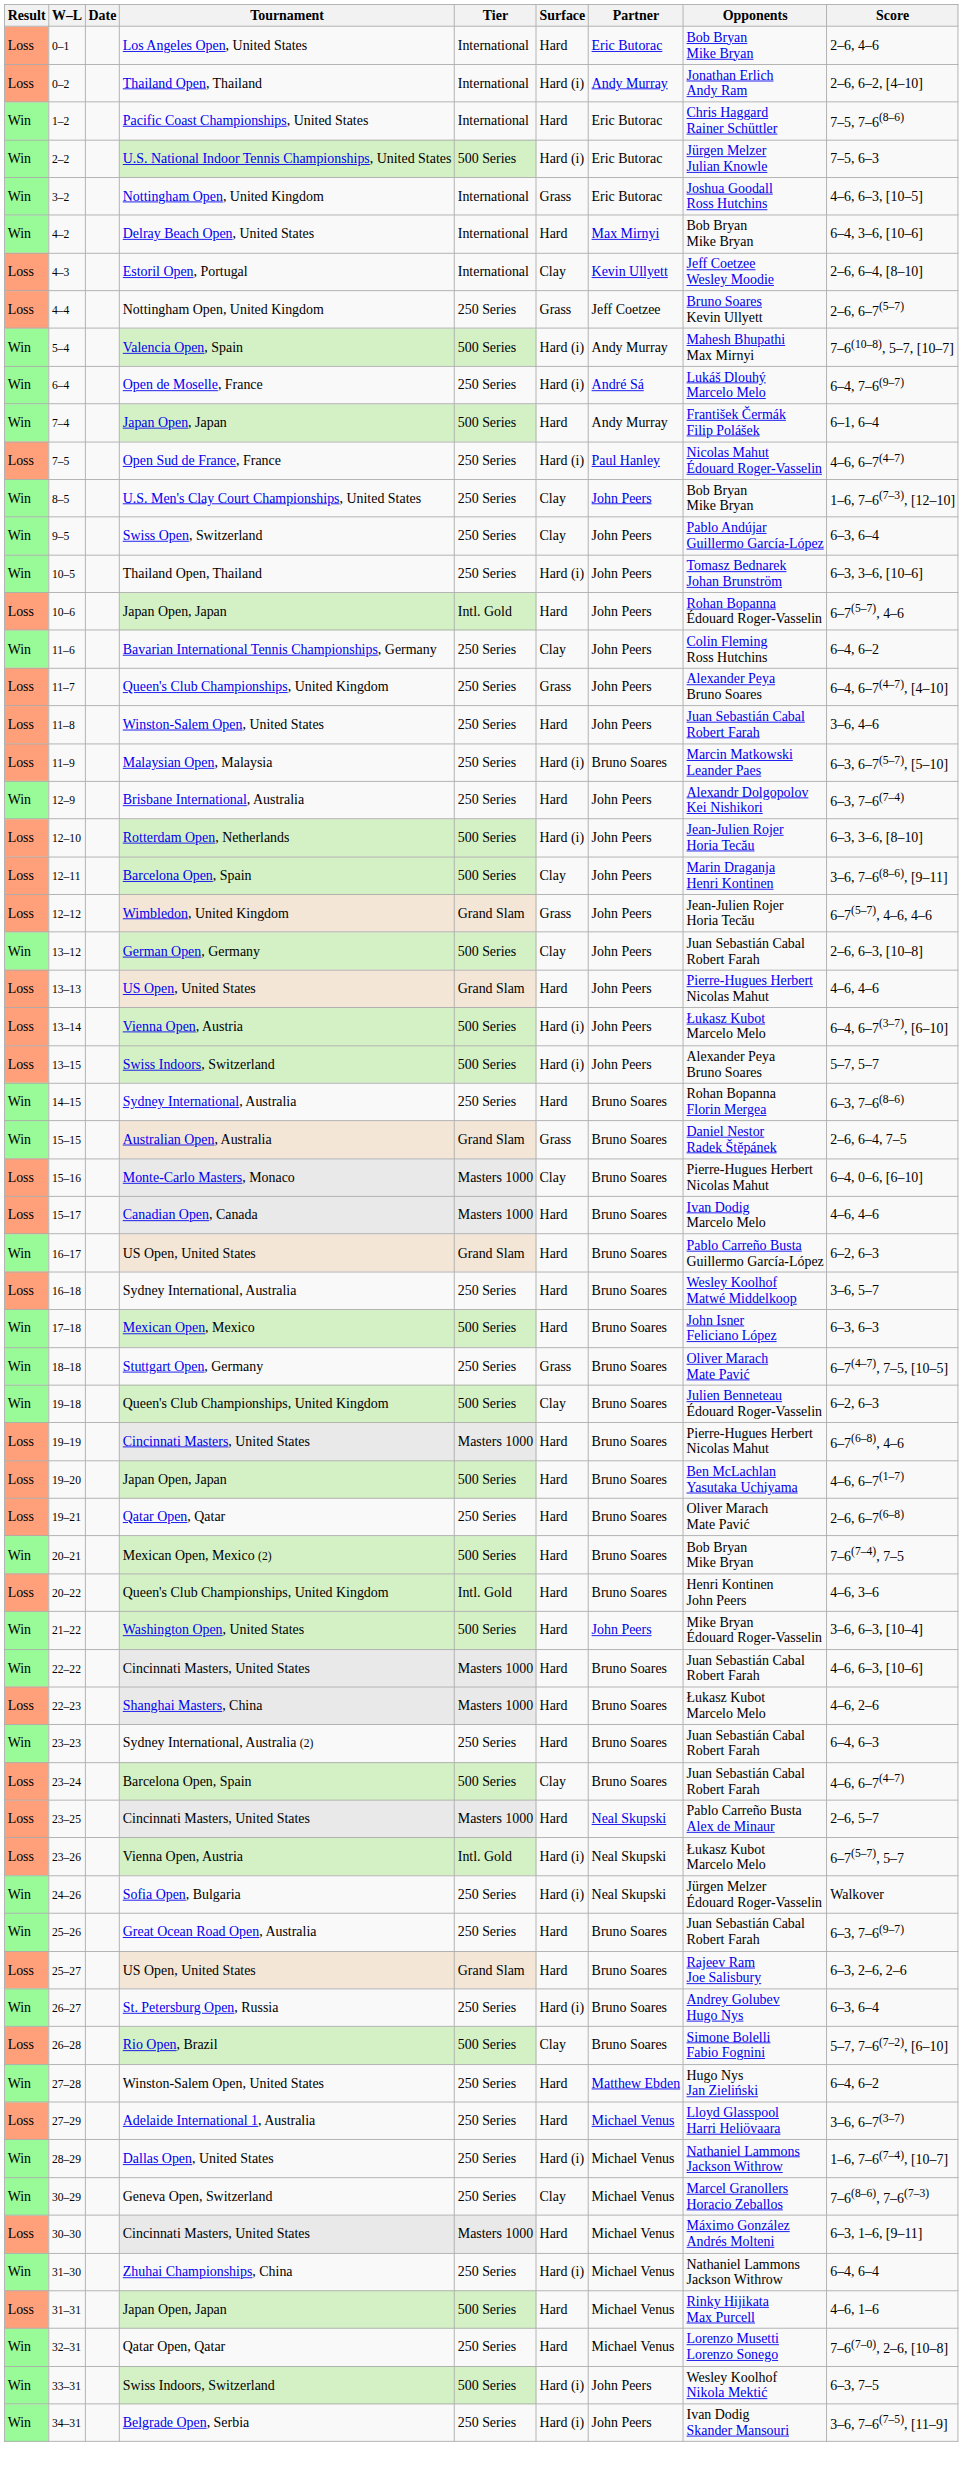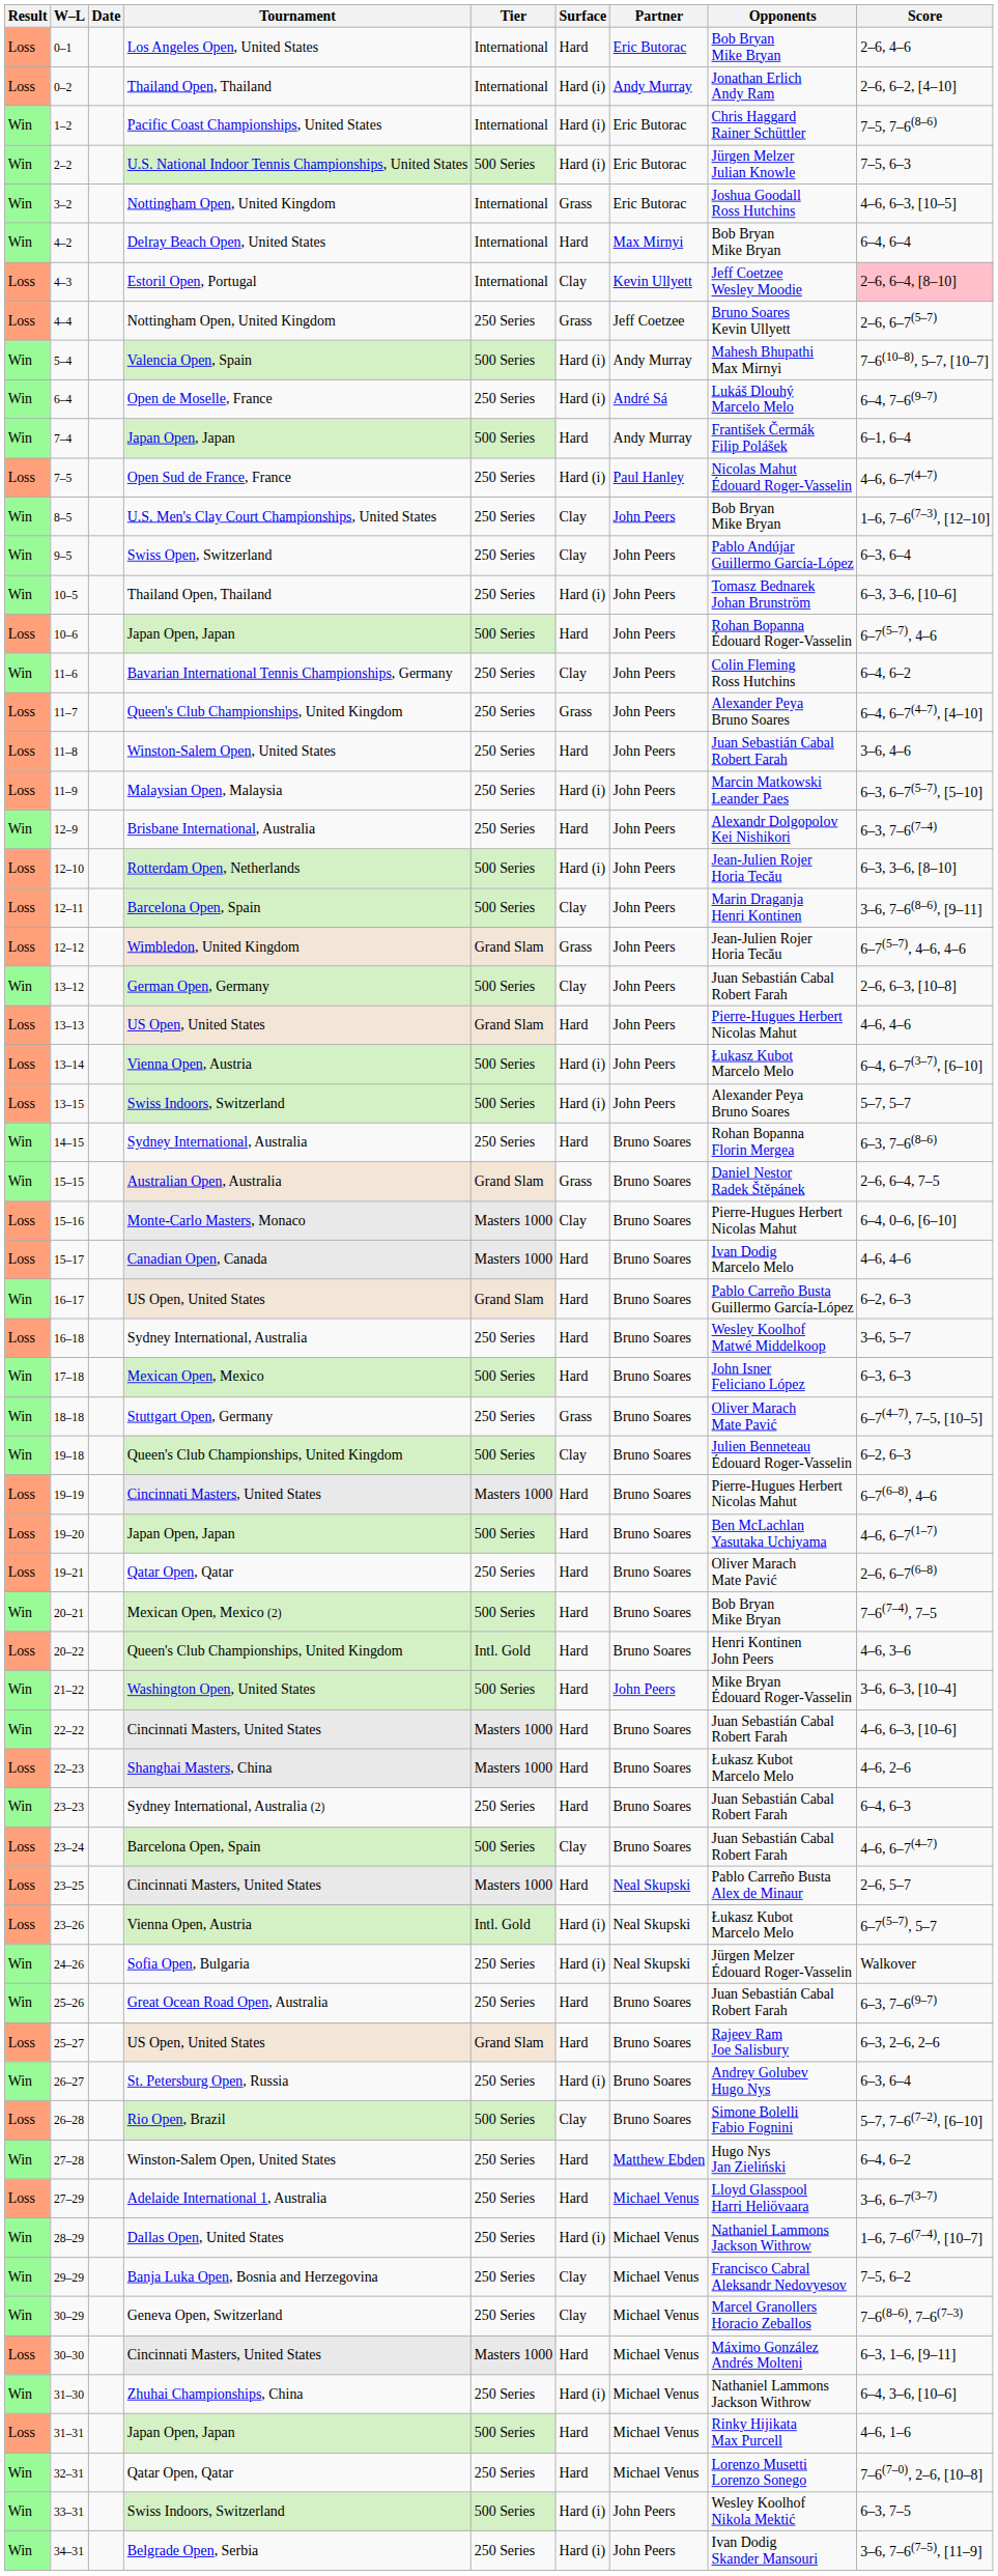1–2 | Surface: Hard -> Hard (i)
4–2 | Score: 6–4, 3–6, [10–6] -> 6–4, 6–4
4–3 | Score: no background -> pink background
10–6 | Tier: Intl. Gold -> 500 Series
11–9 | Partner: Bruno Soares -> John Peers
+ row: Win | 29–29 | Banja Luka Open, Bosnia and Herzegovina | 250 Series | Clay | Michael Venus | Francisco Cabral Aleksandr Nedovyesov | 7–5, 6–2
31–30 | Score: 6–4, 6–4 -> 6–4, 3–6, [10–6]
